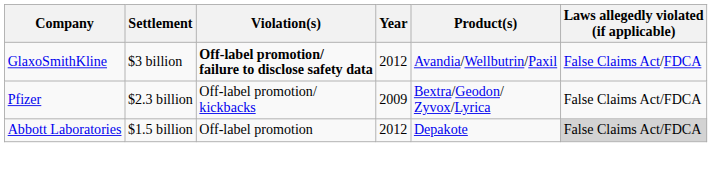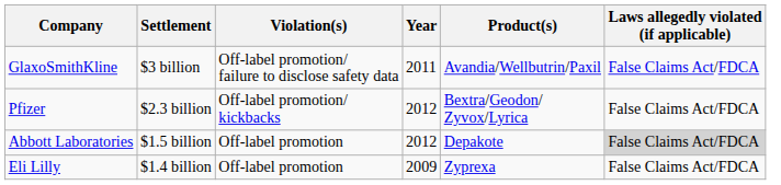GlaxoSmithKline | Violation(s): bold -> normal
GlaxoSmithKline | Year: 2012 -> 2011
Pfizer | Year: 2009 -> 2012
+ row: Eli Lilly | $1.4 billion | Off-label promotion | 2009 | Zyprexa | False Claims Act/FDCA
